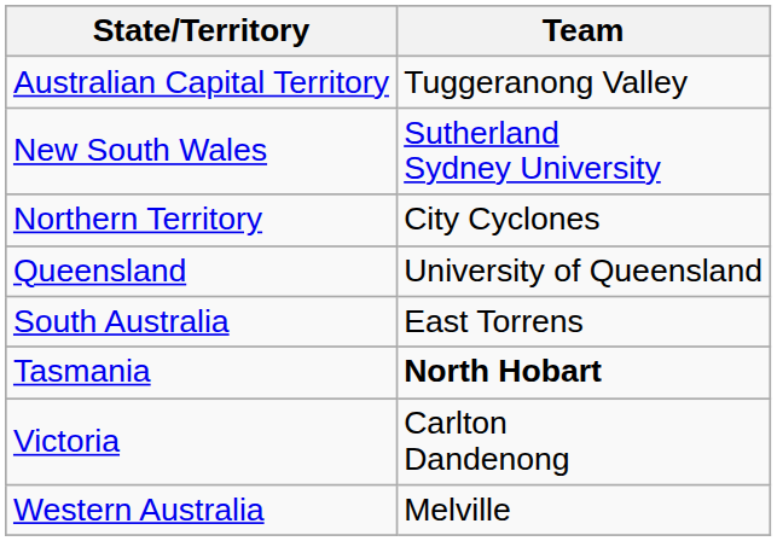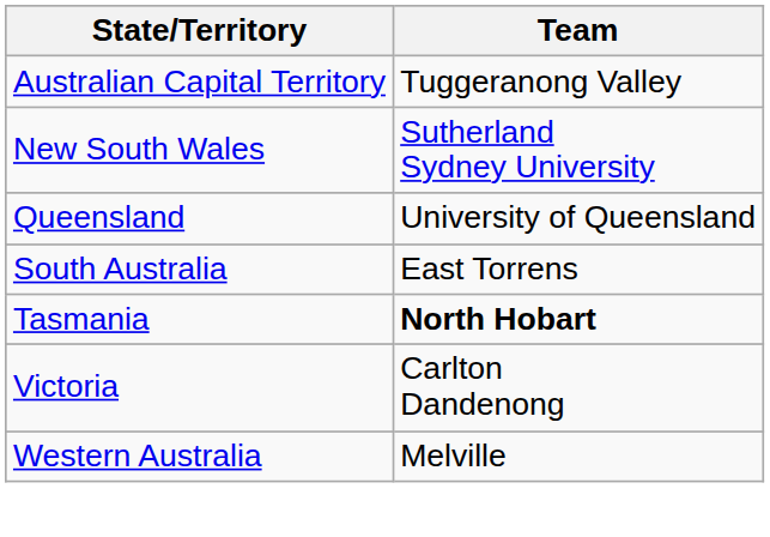- row: Northern Territory | City Cyclones
